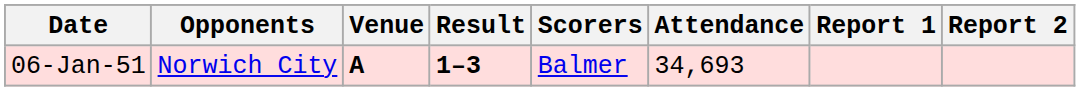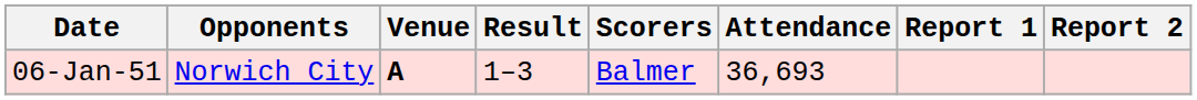06-Jan-51 | Result: bold -> normal
06-Jan-51 | Attendance: 34,693 -> 36,693
